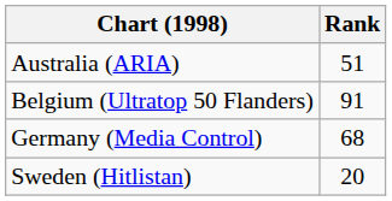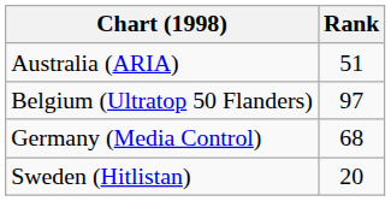Belgium (Ultratop 50 Flanders) | Rank: 91 -> 97
